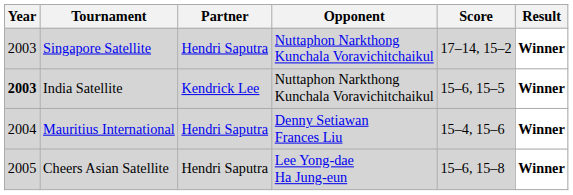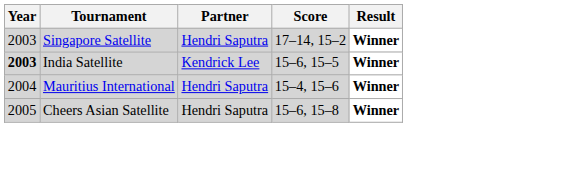- column: Opponent | Nuttaphon Narkthong Kunchala Voravichitchaikul | Nuttaphon Narkthong Kunchala Voravichitchaikul | Denny Setiawan Frances Liu | Lee Yong-dae Ha Jung-eun
